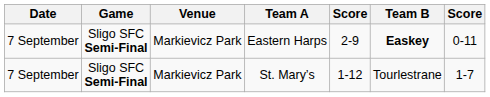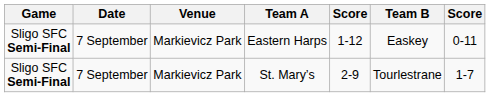columns swapped: Game <-> Date
Eastern Harps | column 5: 2-9 -> 1-12
Eastern Harps | Team B: bold -> normal
St. Mary’s | column 5: 1-12 -> 2-9
